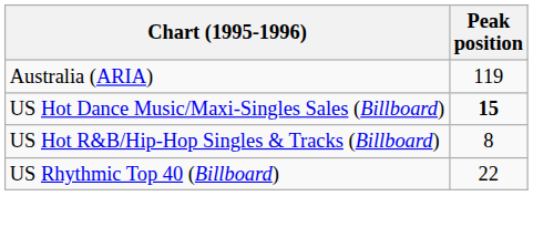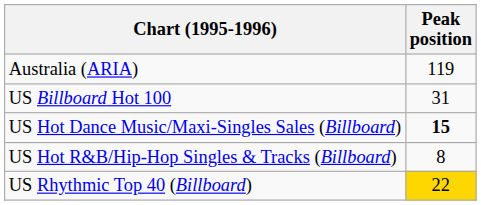+ row: US Billboard Hot 100 | 31
US Rhythmic Top 40 (Billboard) | Peak position: no background -> gold background
